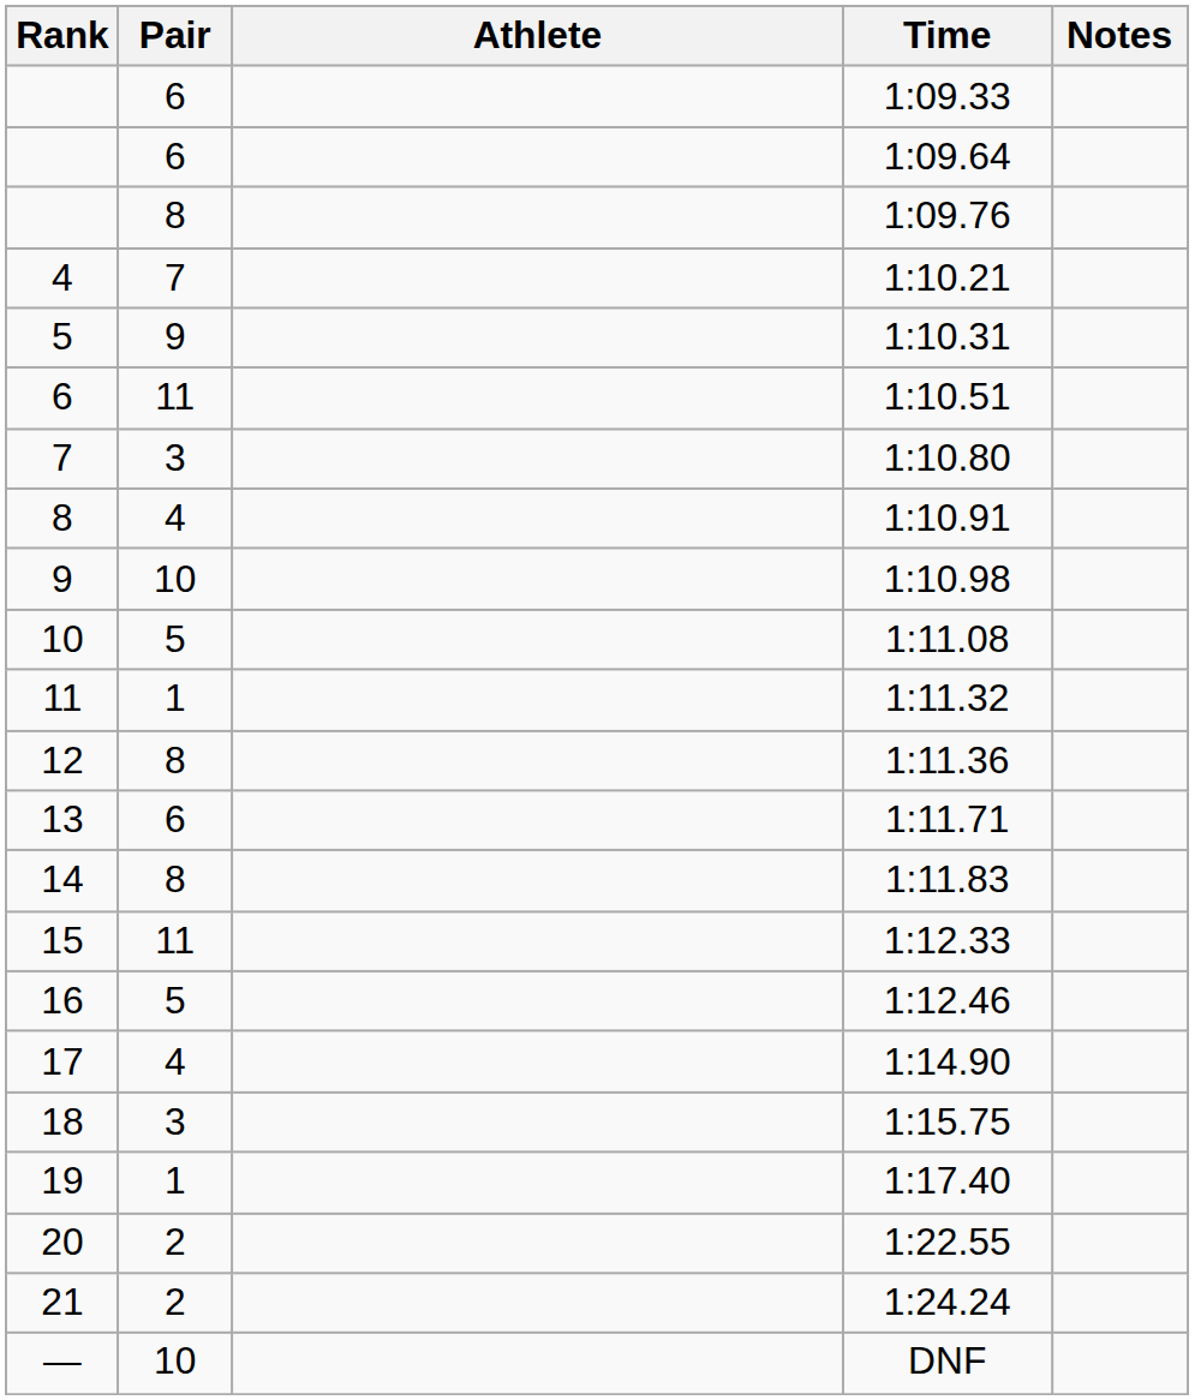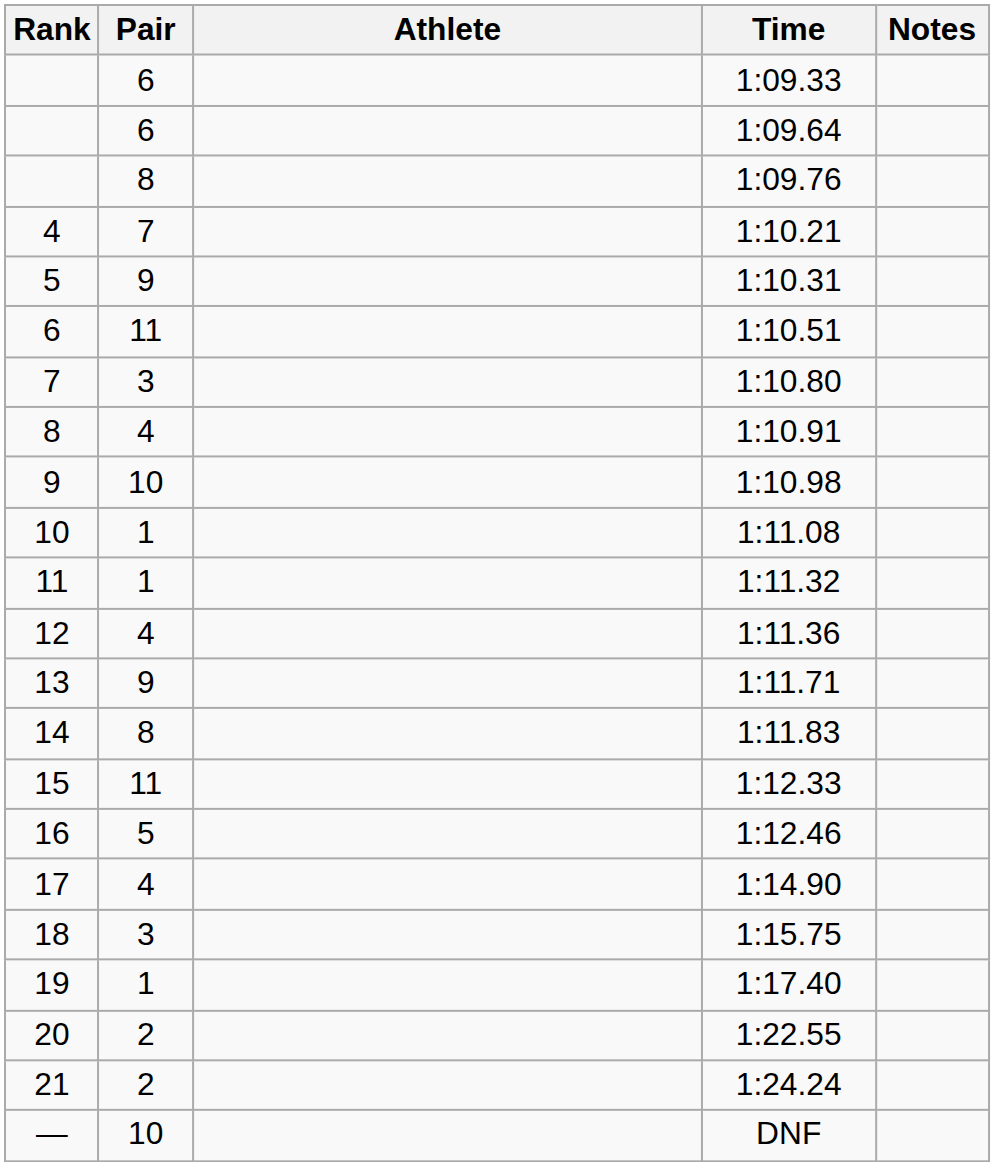1:11.08 | Pair: 5 -> 1
1:11.36 | Pair: 8 -> 4
1:11.71 | Pair: 6 -> 9
